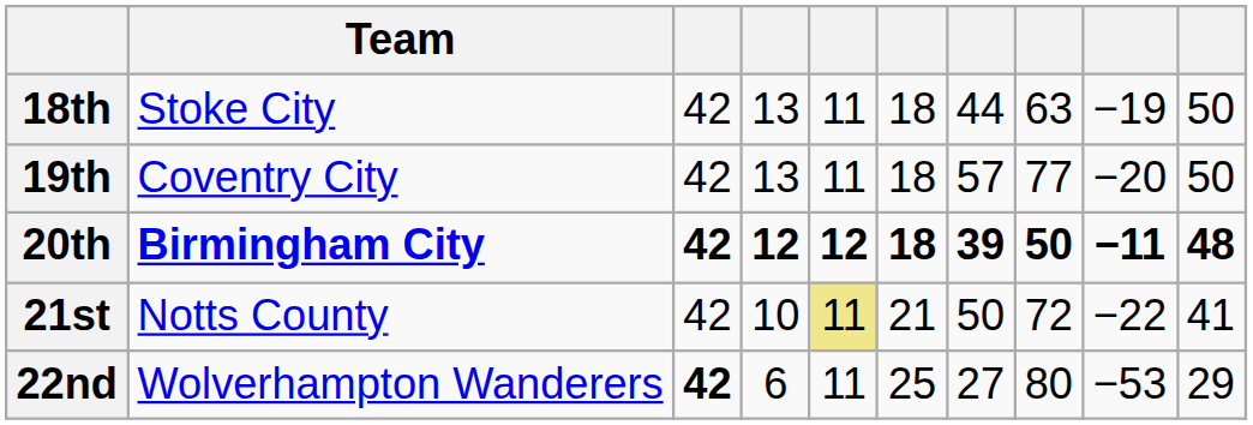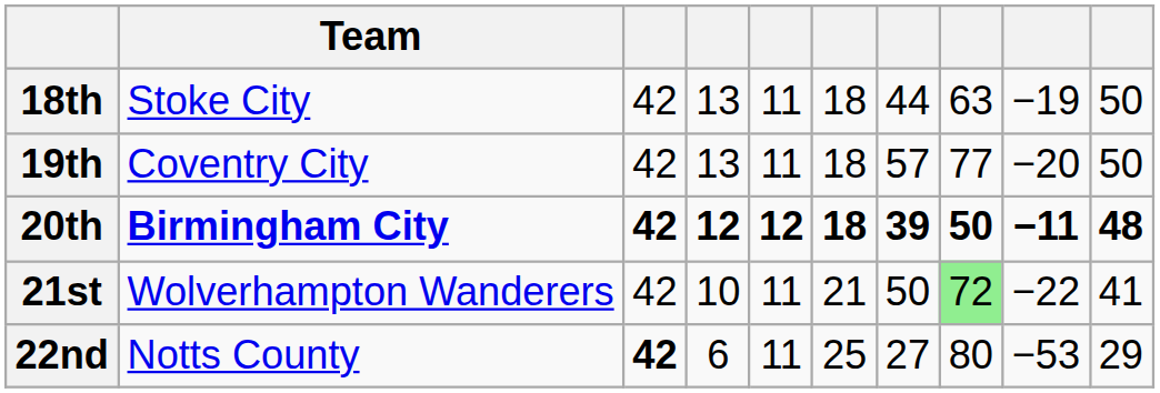21st | Team: Notts County -> Wolverhampton Wanderers
21st | column 5: khaki background -> no background
21st | column 8: no background -> lightgreen background
22nd | Team: Wolverhampton Wanderers -> Notts County
